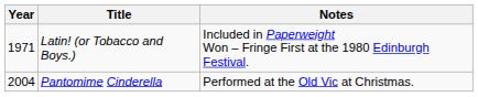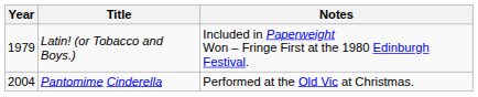Latin! (or Tobacco and Boys.) | Year: 1971 -> 1979
